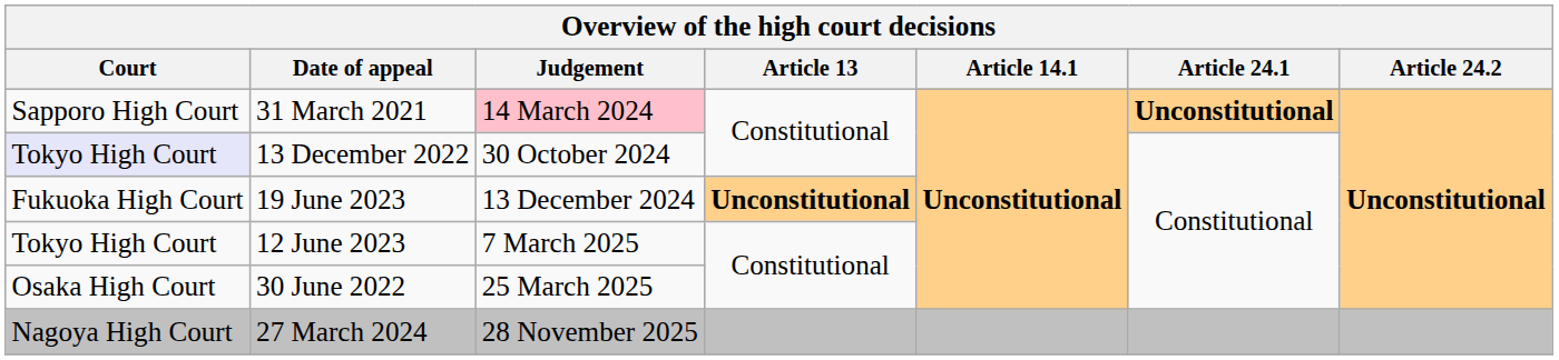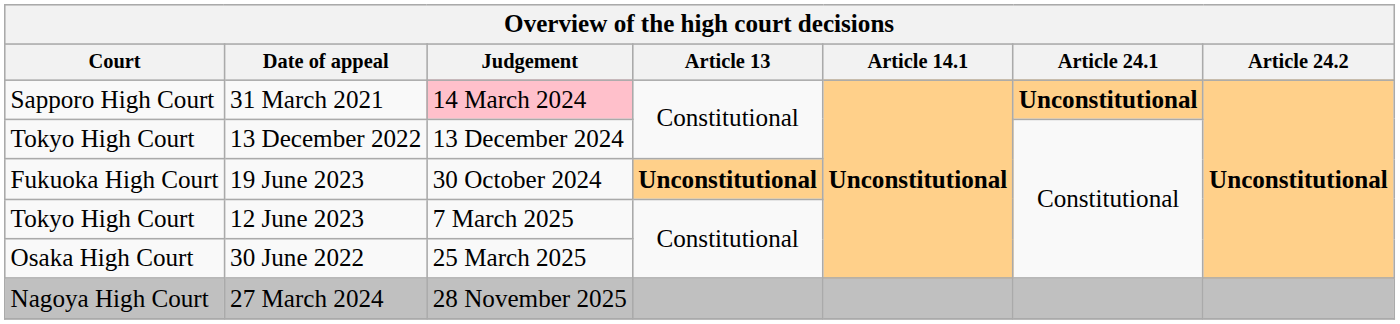13 December 2022 | Court: lavender background -> no background
13 December 2022 | Judgement: 30 October 2024 -> 13 December 2024
19 June 2023 | Judgement: 13 December 2024 -> 30 October 2024
